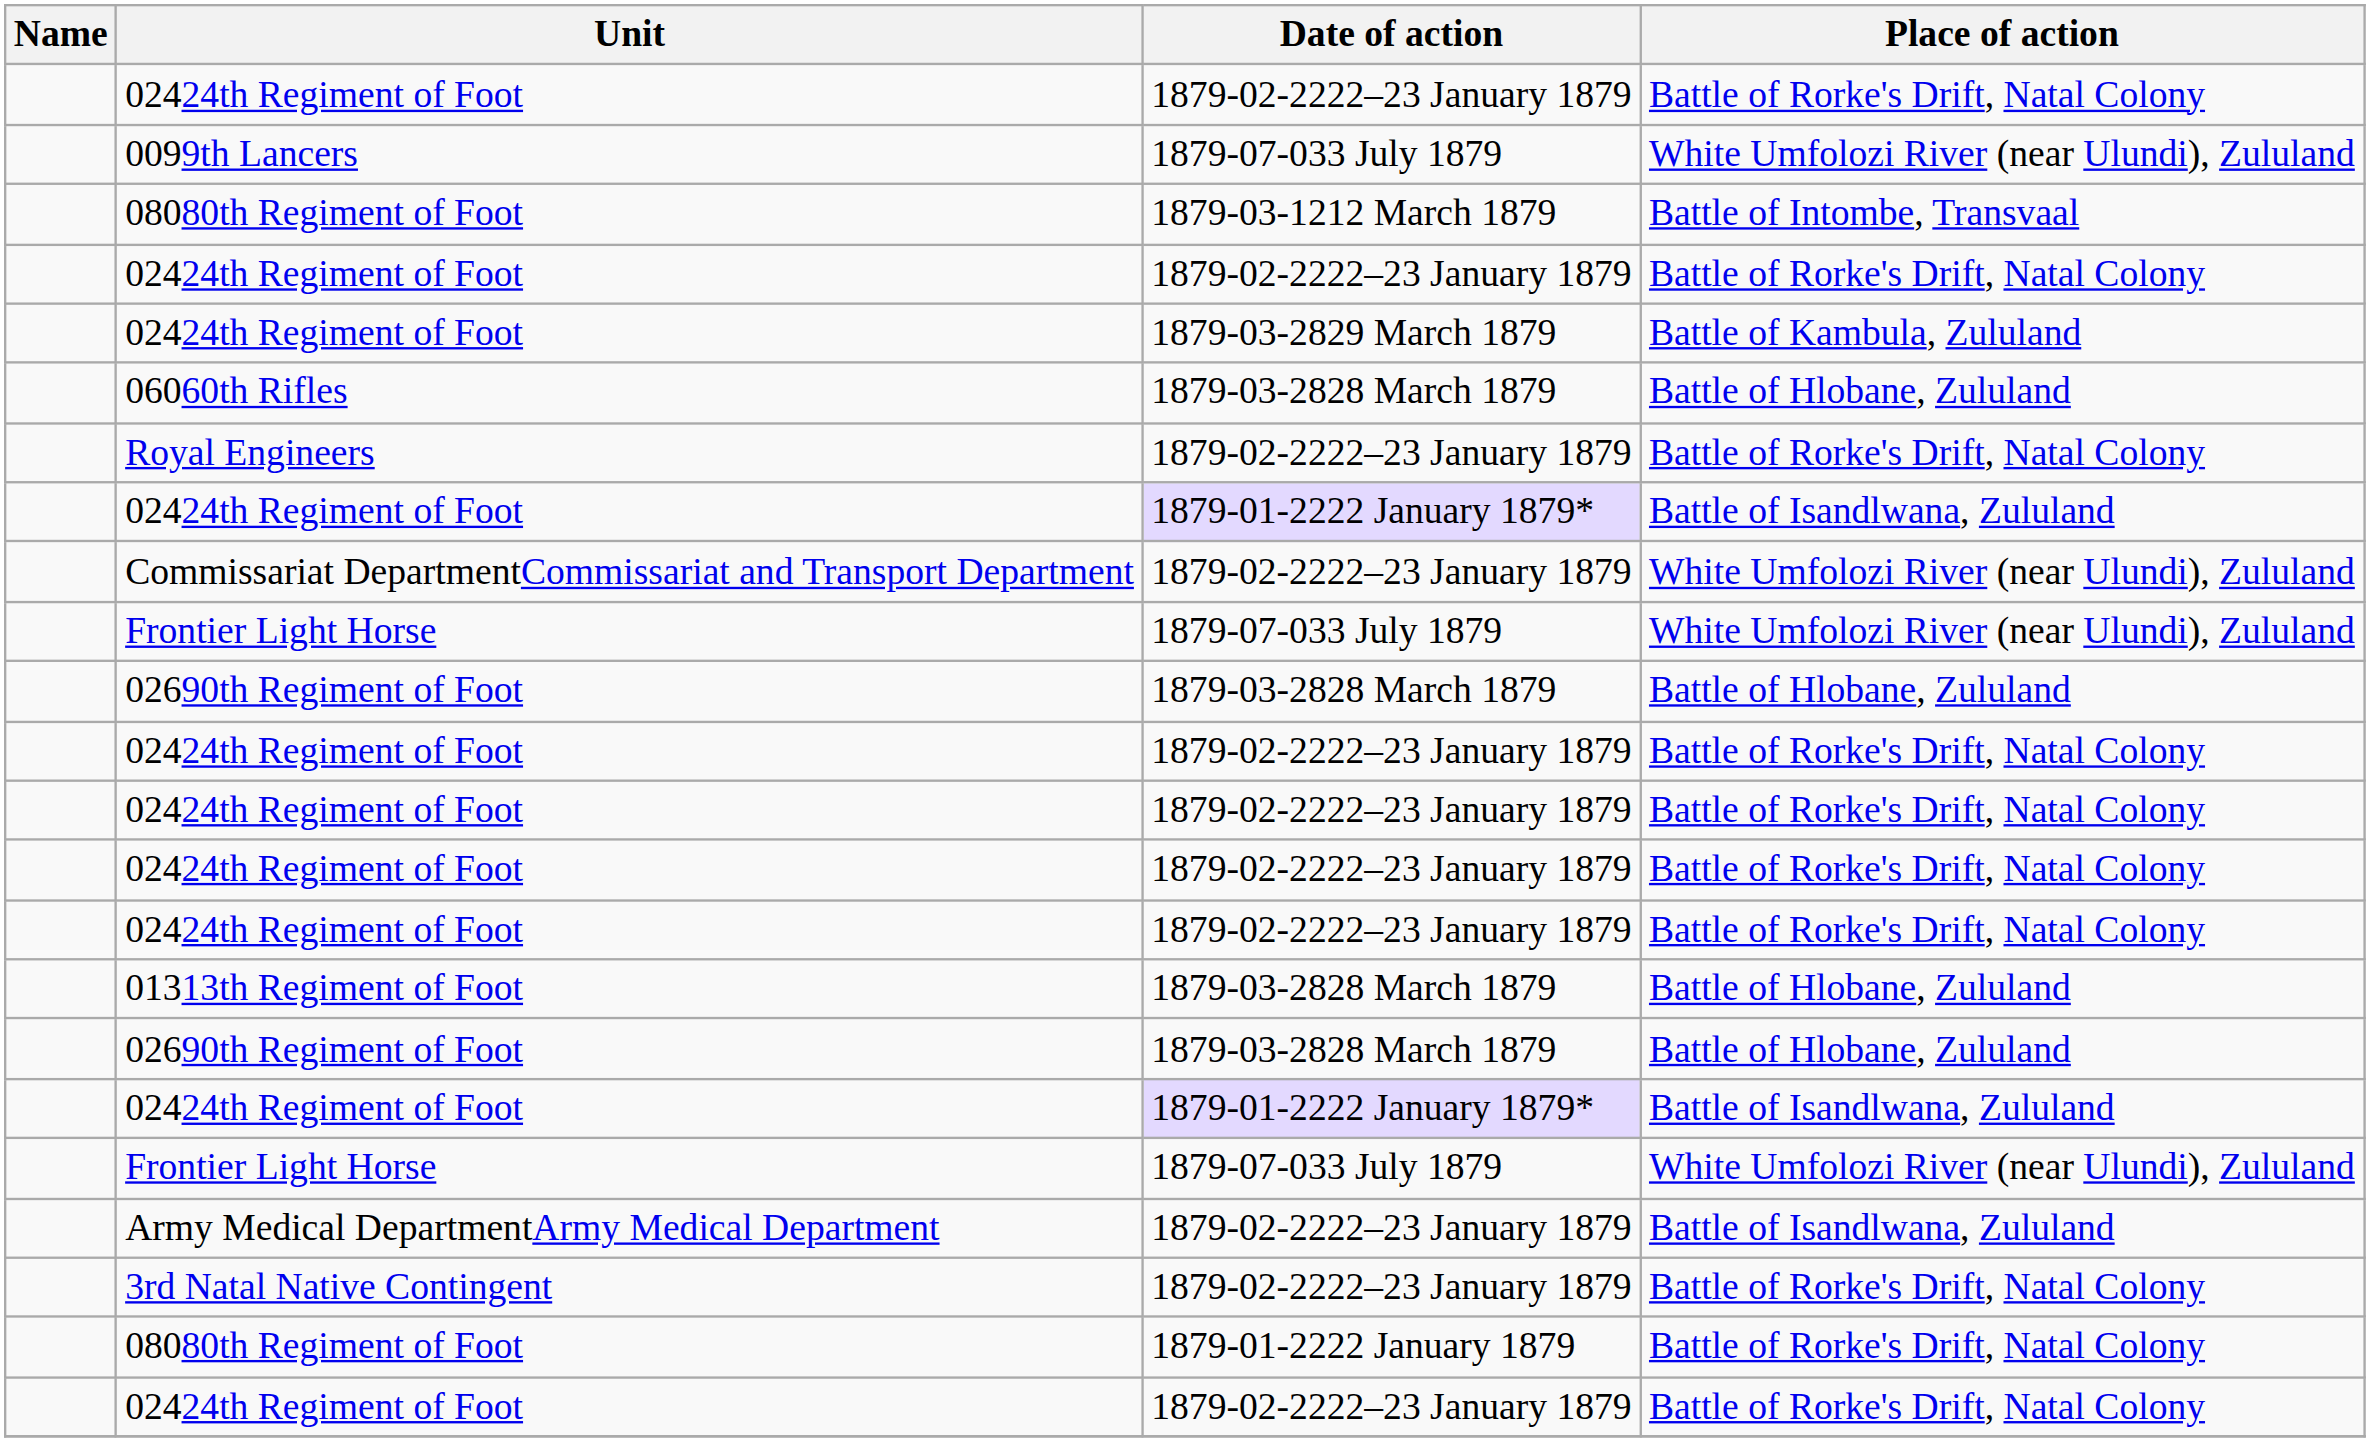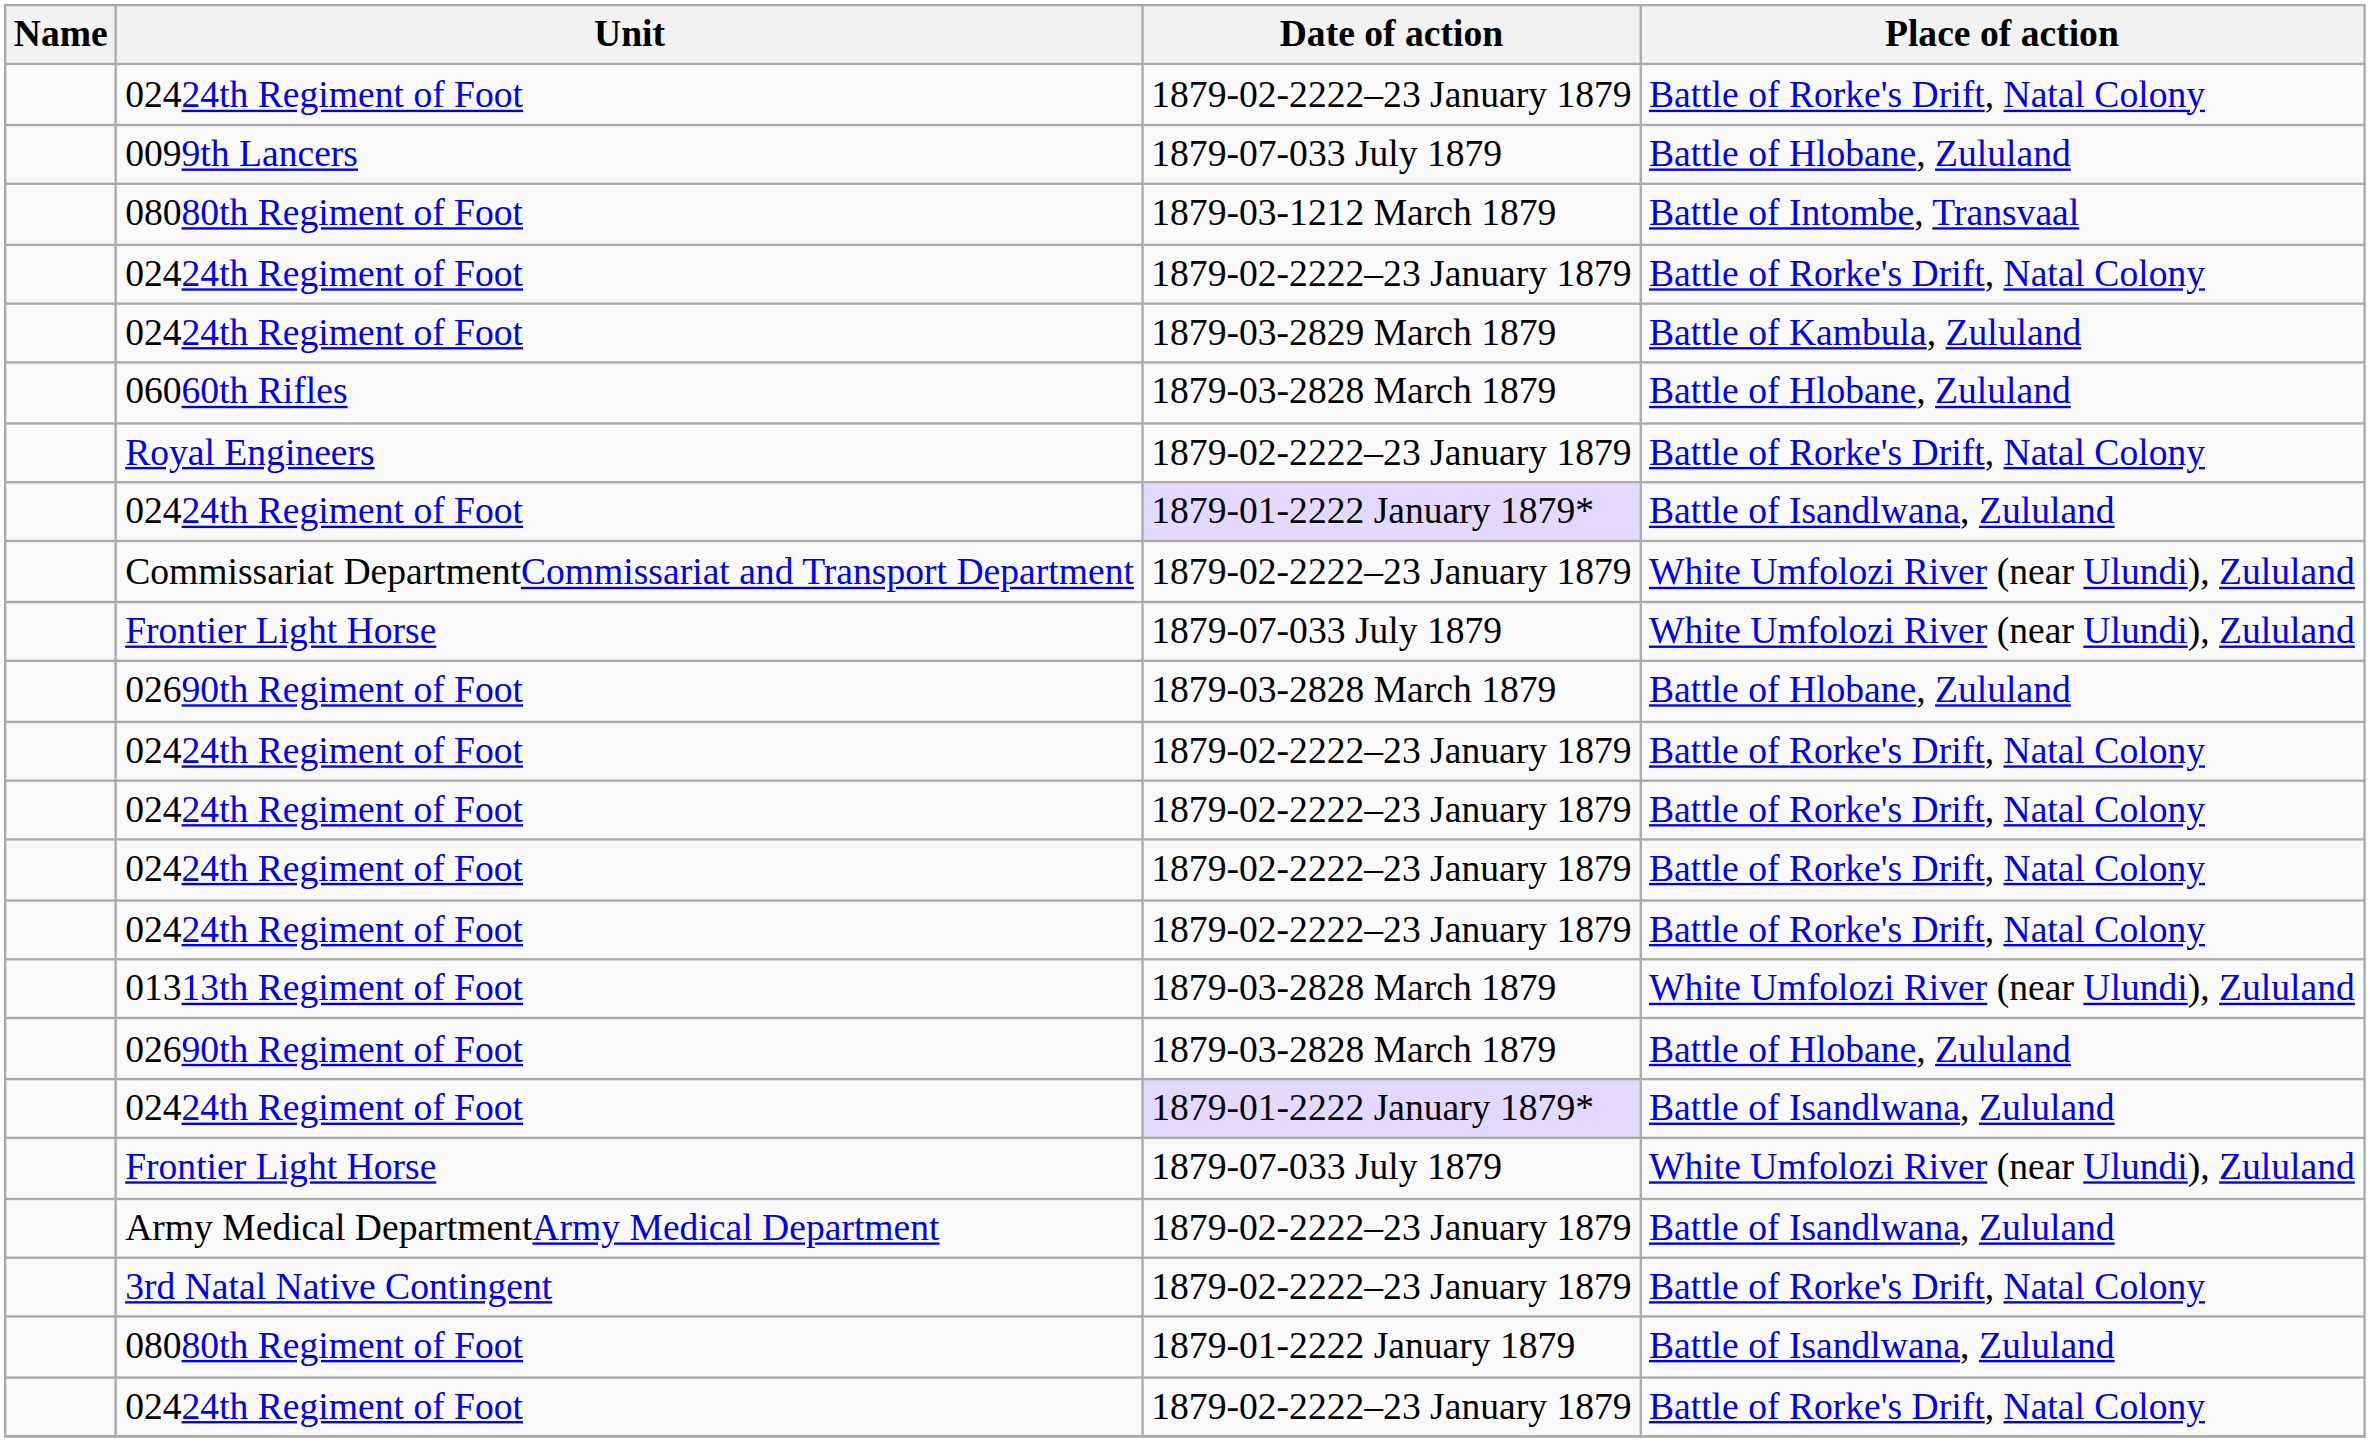0099th Lancers | Place of action: White Umfolozi River (near Ulundi), Zululand -> Battle of Hlobane, Zululand
01313th Regiment of Foot | Place of action: Battle of Hlobane, Zululand -> White Umfolozi River (near Ulundi), Zululand
08080th Regiment of Foot / 1879-01-2222 January 1879 | Place of action: Battle of Rorke's Drift, Natal Colony -> Battle of Isandlwana, Zululand
